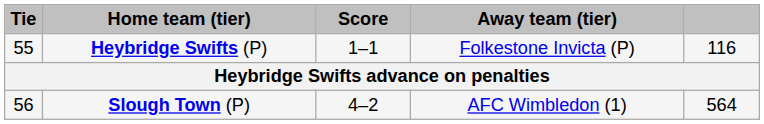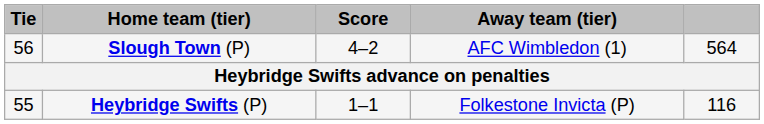rows swapped: Heybridge Swifts (P) <-> Slough Town (P)
